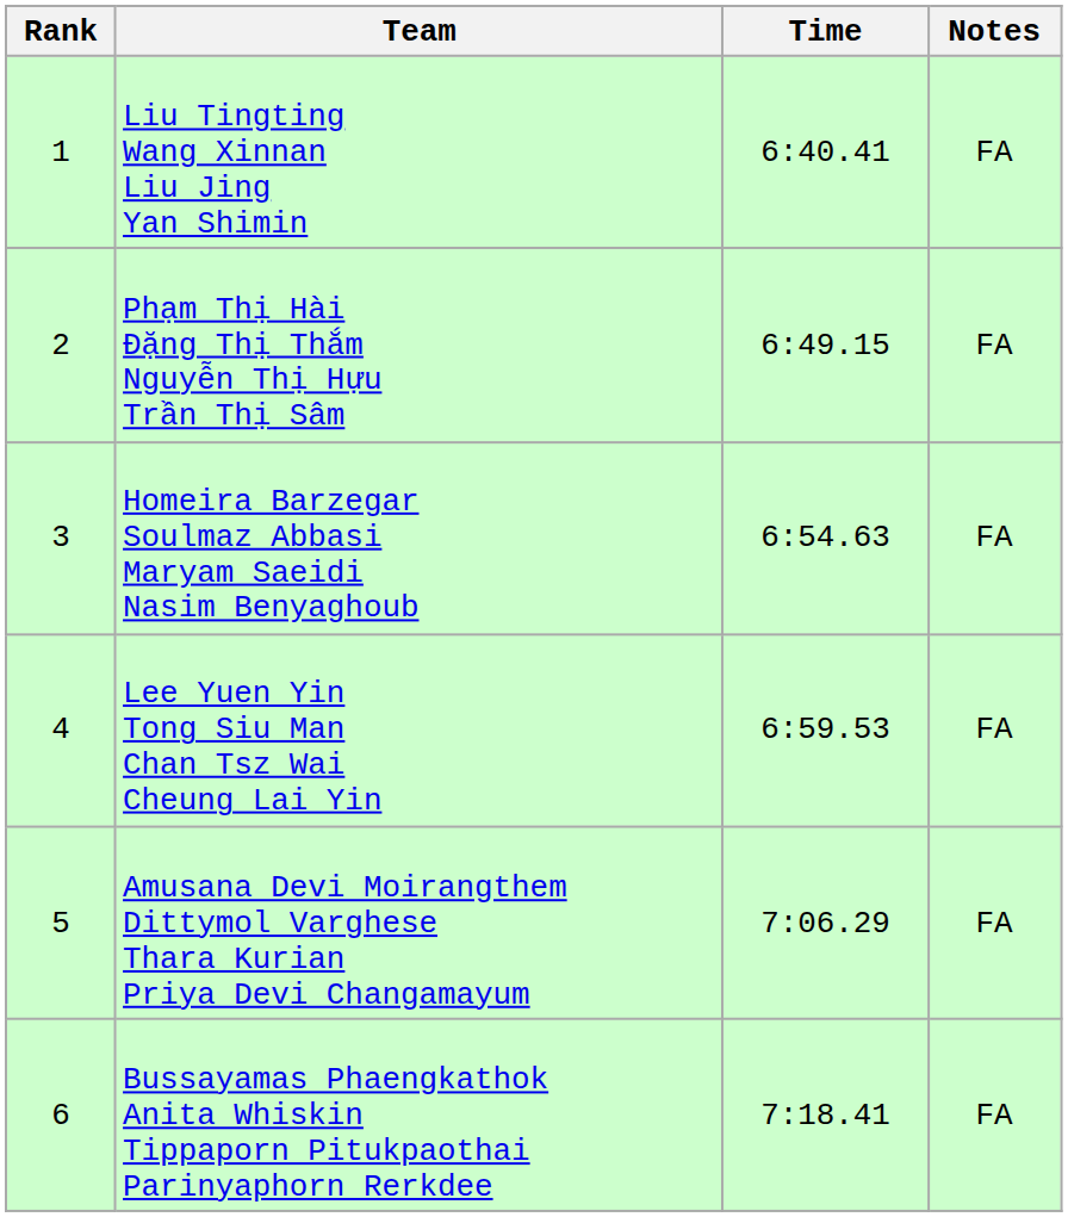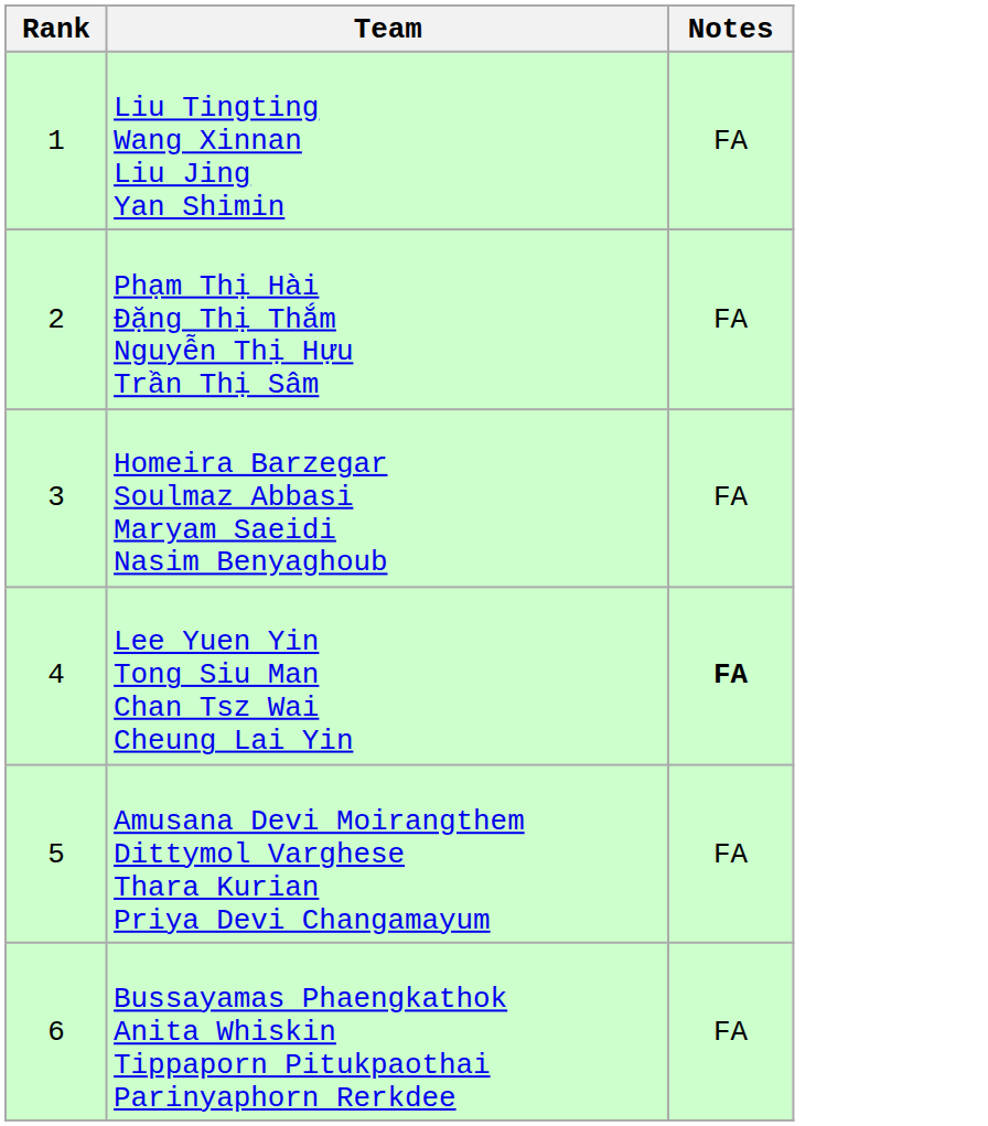- column: Time | 6:40.41 | 6:49.15 | 6:54.63 | 6:59.53 | 7:06.29 | 7:18.41
Lee Yuen Yin Tong Siu Man Chan Tsz Wai Cheung Lai Yin | Notes: normal -> bold
